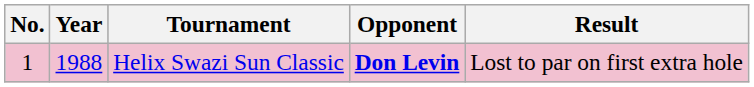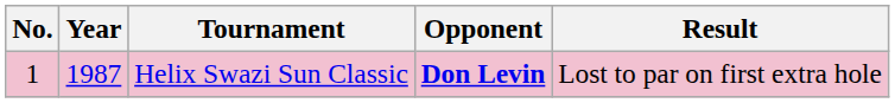Helix Swazi Sun Classic | Year: 1988 -> 1987
